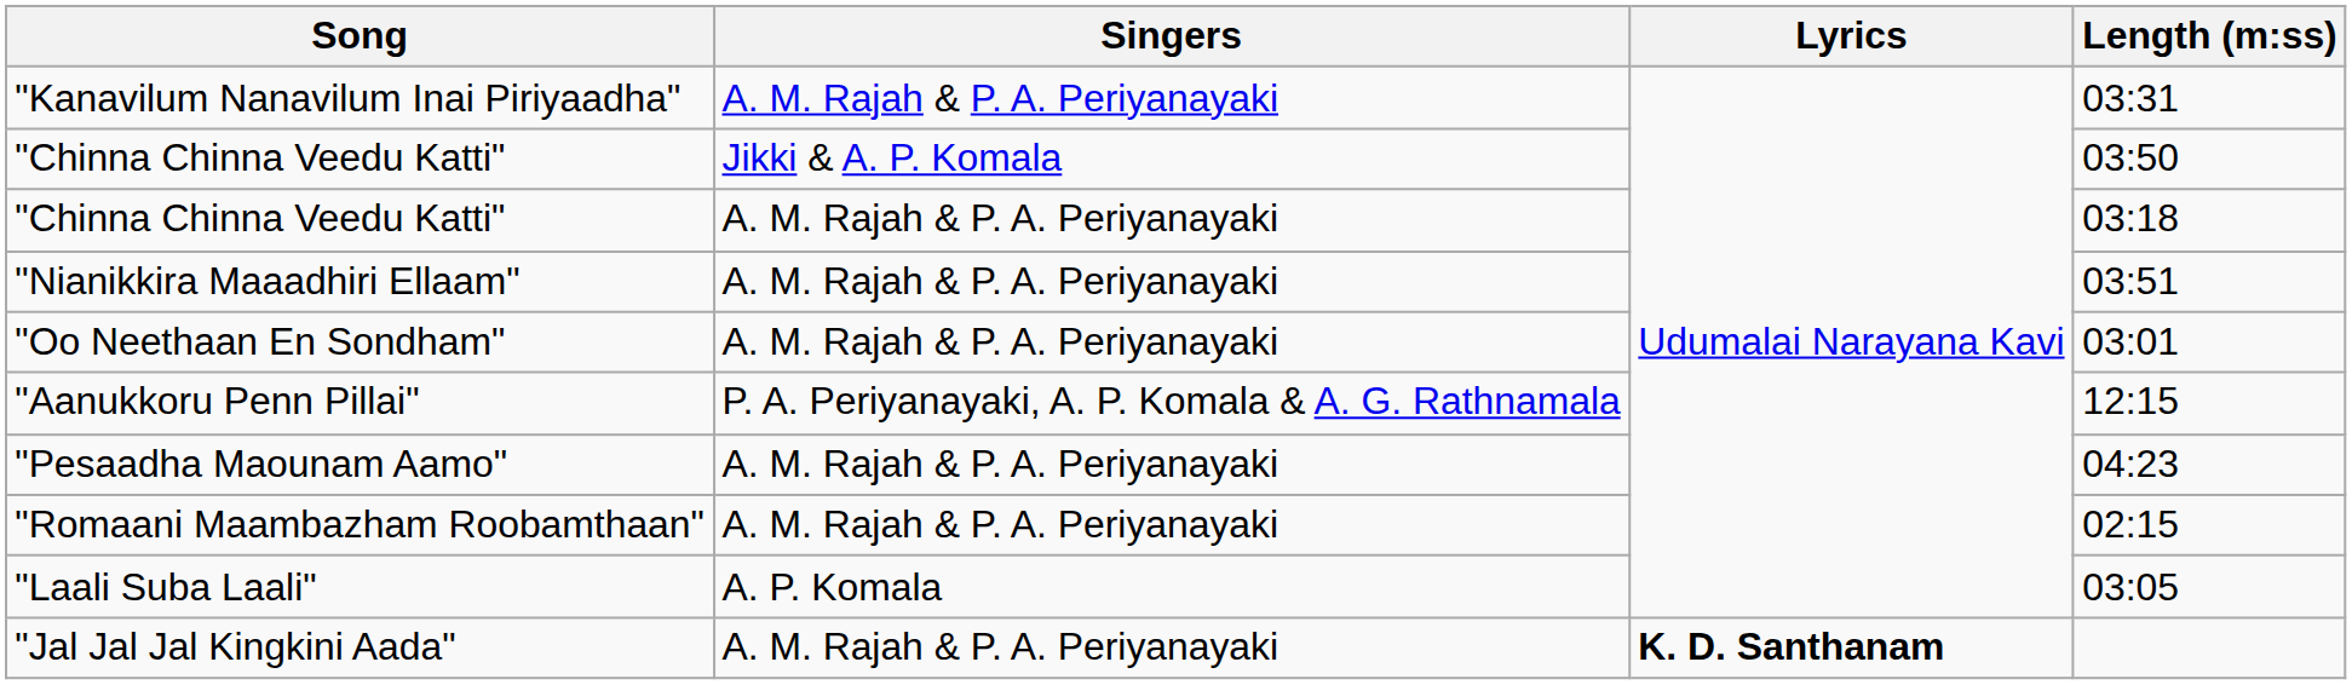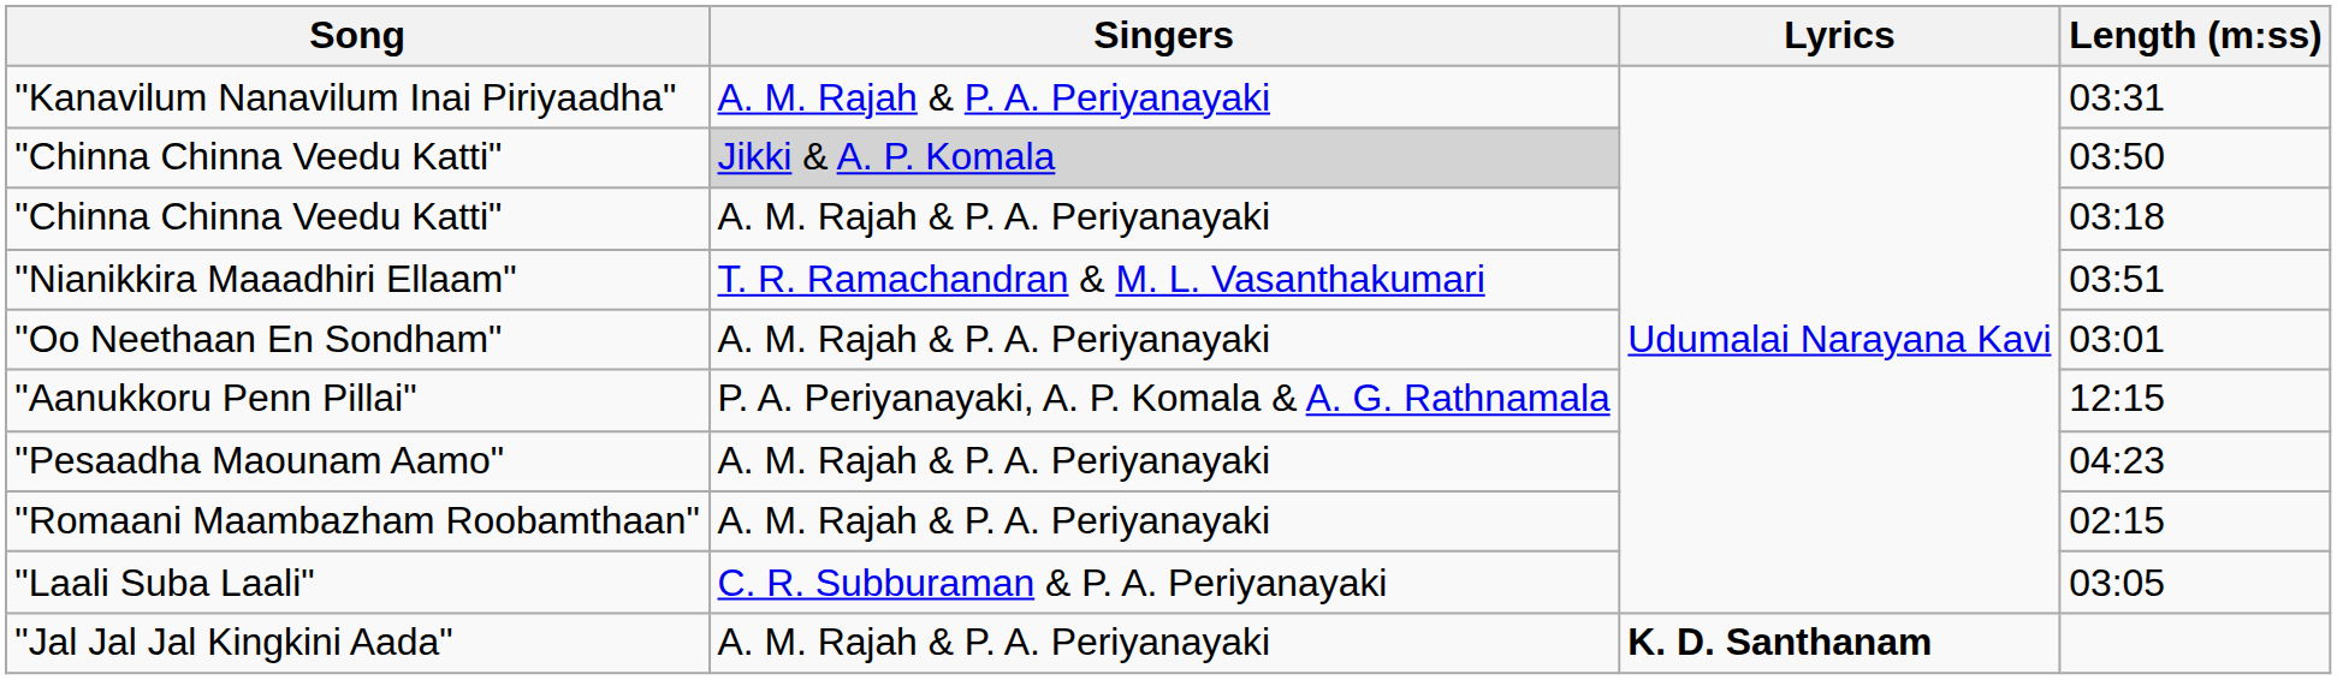"Chinna Chinna Veedu Katti" / 03:50 | Singers: no background -> lightgrey background
"Nianikkira Maaadhiri Ellaam" | Singers: A. M. Rajah & P. A. Periyanayaki -> T. R. Ramachandran & M. L. Vasanthakumari
"Laali Suba Laali" | Singers: A. P. Komala -> C. R. Subburaman & P. A. Periyanayaki
